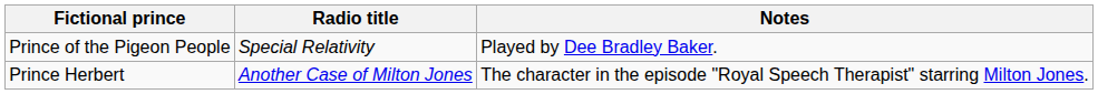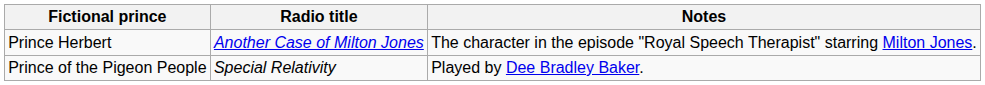rows swapped: Prince Herbert <-> Prince of the Pigeon People
